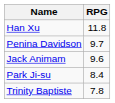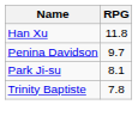- row: Jack Animam | 9.6
Park Ji-su | RPG: 8.4 -> 8.1
